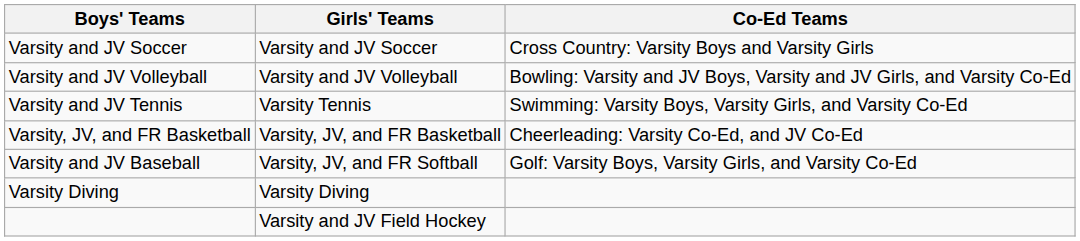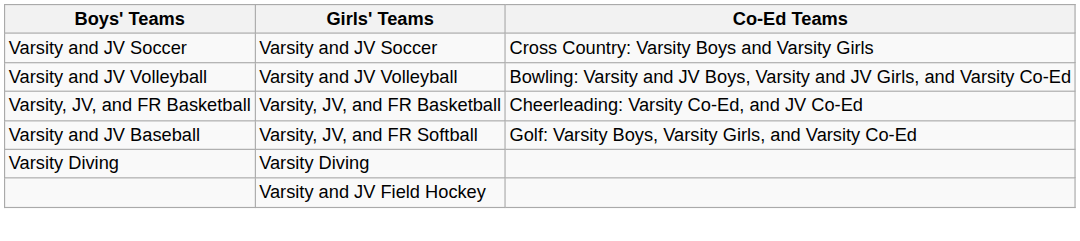- row: Varsity and JV Tennis | Varsity Tennis | Swimming: Varsity Boys, Varsity Girls, and Varsity Co-Ed
